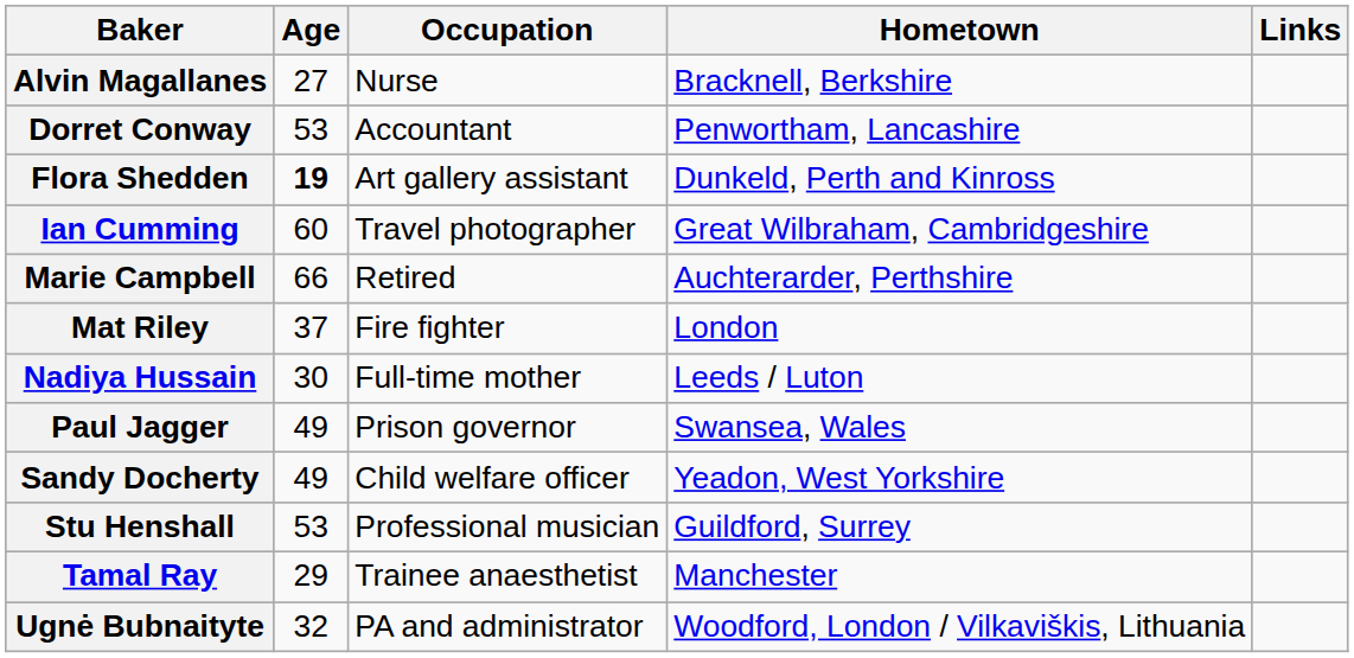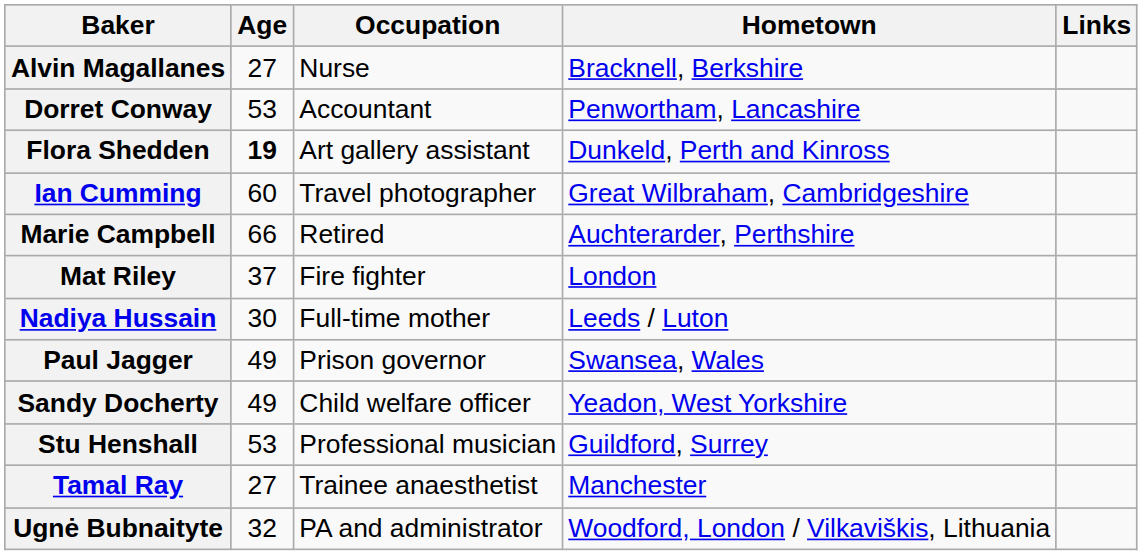Tamal Ray | Age: 29 -> 27
